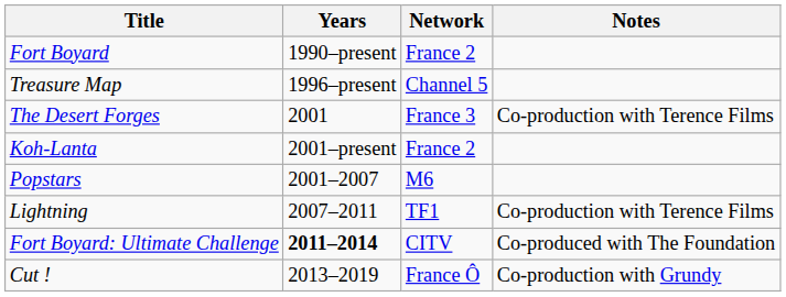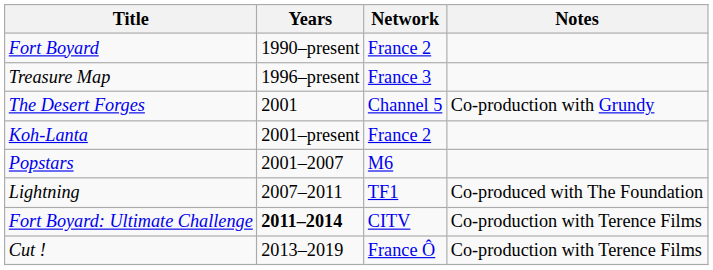Treasure Map | Network: Channel 5 -> France 3
The Desert Forges | Network: France 3 -> Channel 5
The Desert Forges | Notes: Co-production with Terence Films -> Co-production with Grundy
Lightning | Notes: Co-production with Terence Films -> Co-produced with The Foundation
Fort Boyard: Ultimate Challenge | Notes: Co-produced with The Foundation -> Co-production with Terence Films
Cut ! | Notes: Co-production with Grundy -> Co-production with Terence Films
